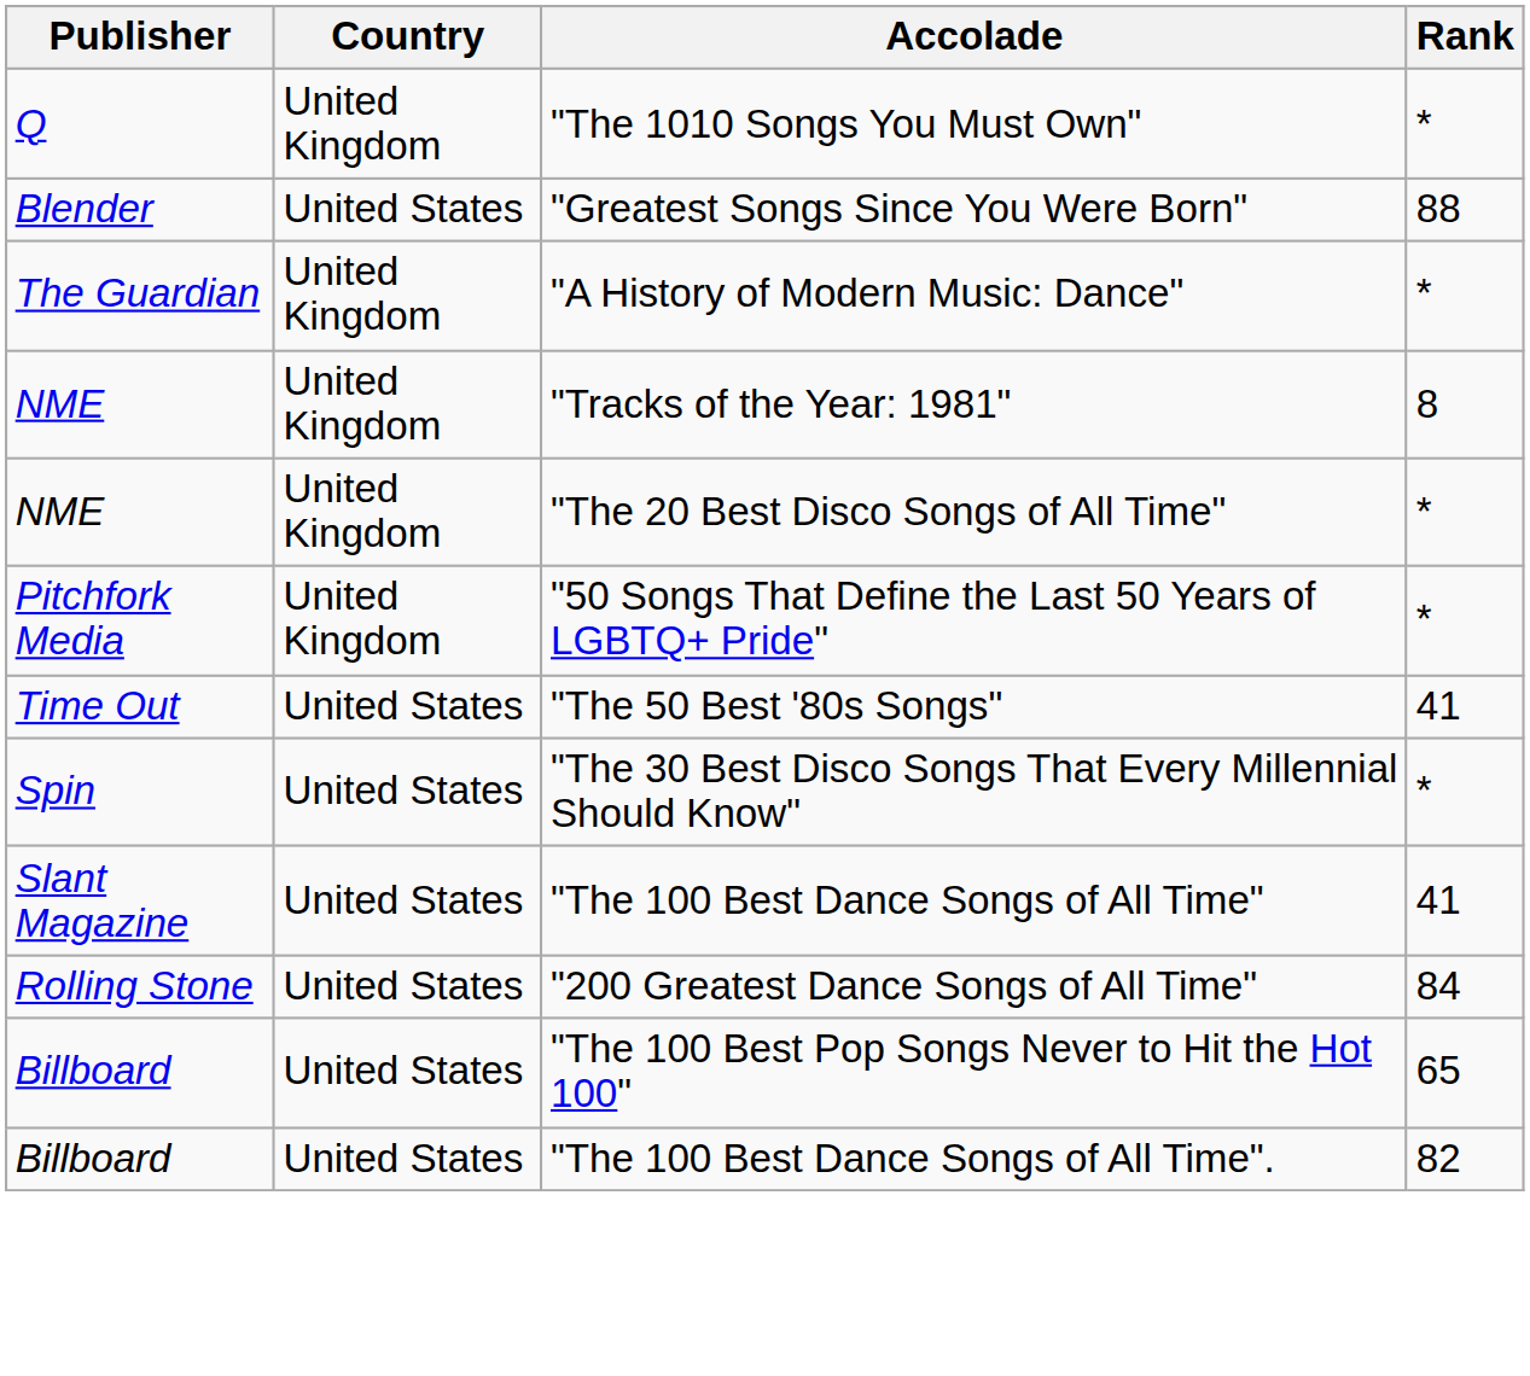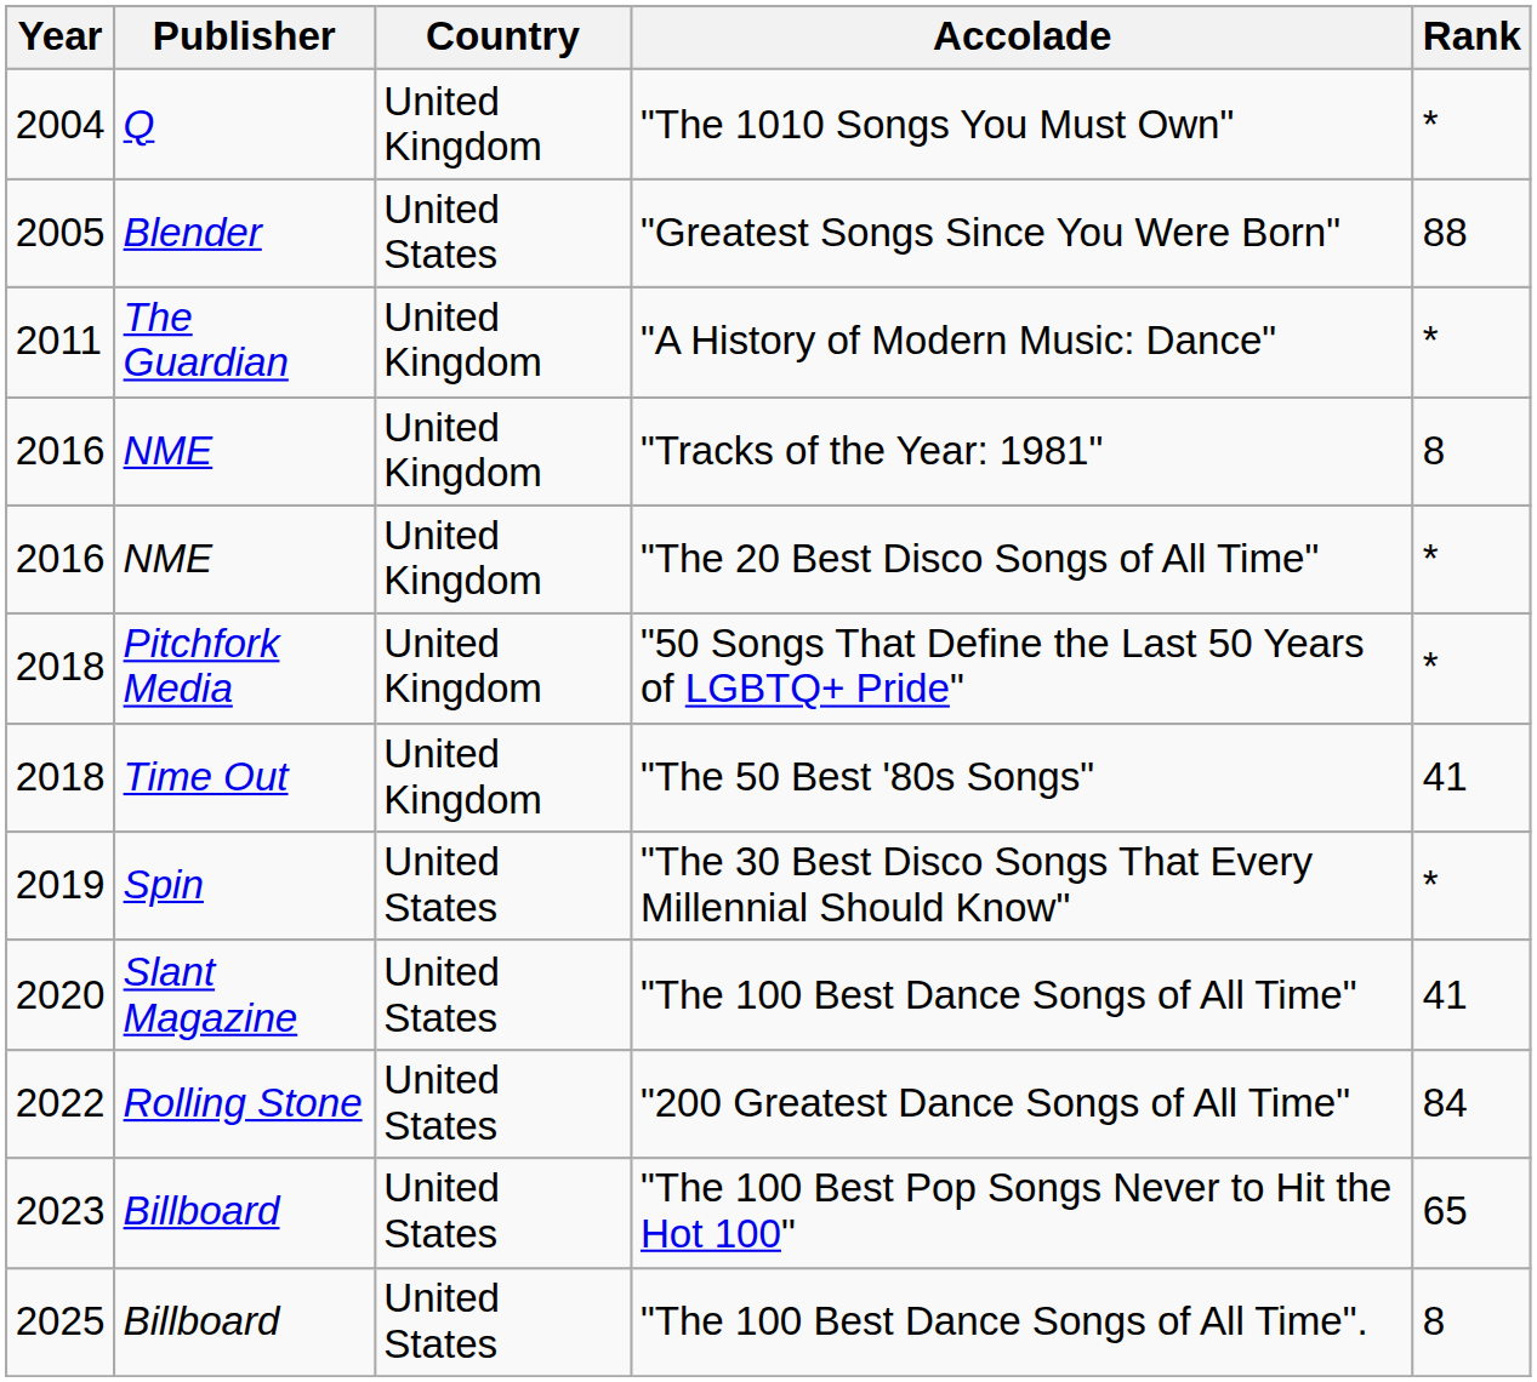+ column: Year | 2004 | 2005 | 2011 | 2016 | 2016 | 2018 | 2018 | 2019 | 2020 | 2022 | 2023 | 2025
"The 50 Best '80s Songs" | Country: United States -> United Kingdom
"The 100 Best Dance Songs of All Time". | Rank: 82 -> 8
